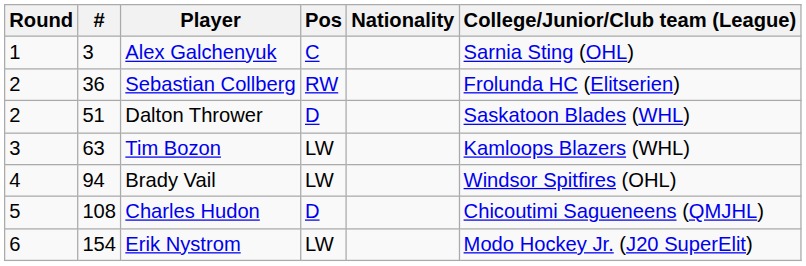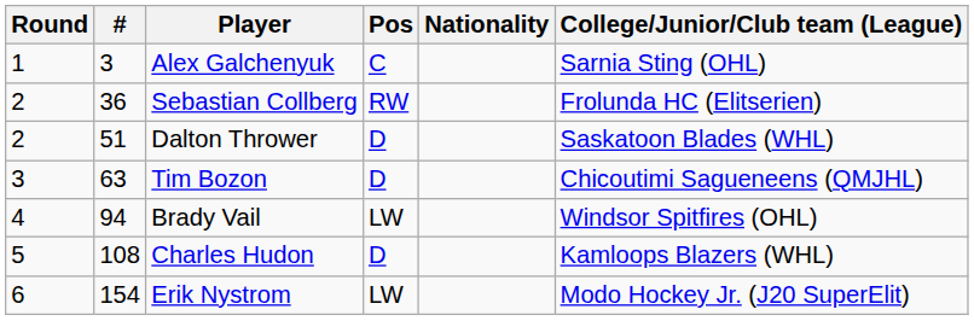Tim Bozon | Pos: LW -> D
Tim Bozon | College/Junior/Club team (League): Kamloops Blazers (WHL) -> Chicoutimi Sagueneens (QMJHL)
Charles Hudon | College/Junior/Club team (League): Chicoutimi Sagueneens (QMJHL) -> Kamloops Blazers (WHL)
